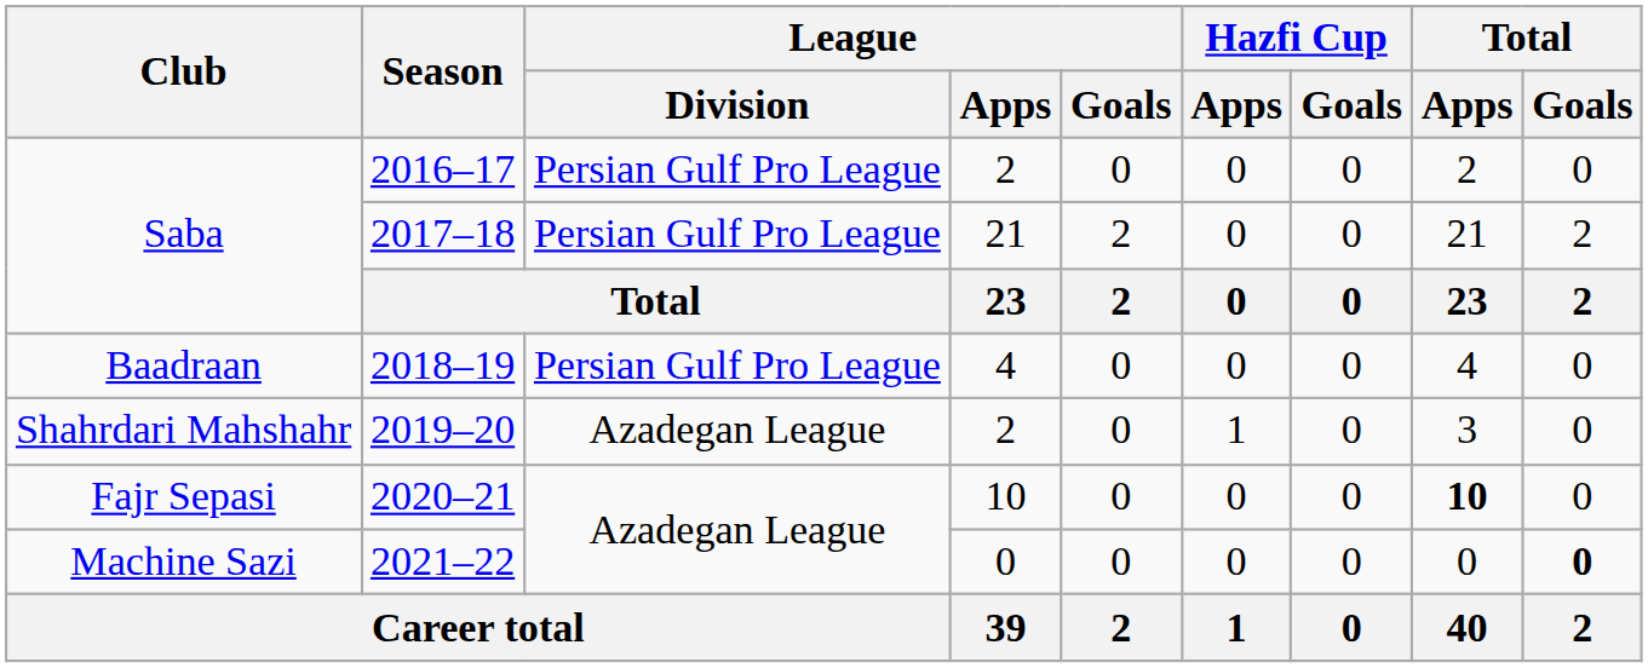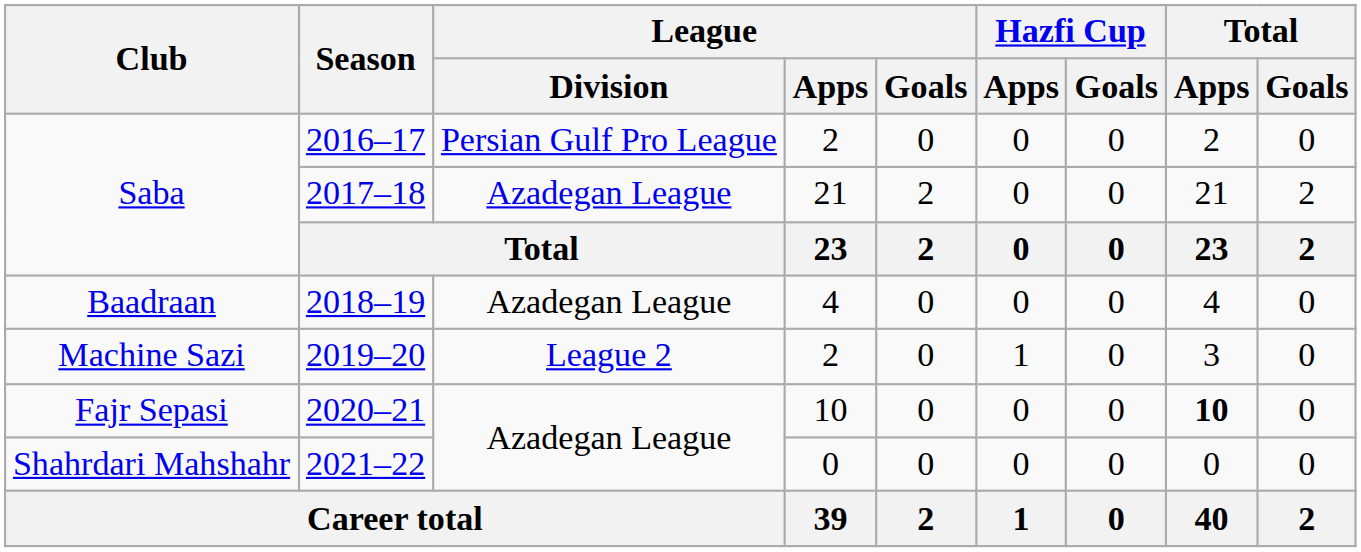2017–18 | League / Division: Persian Gulf Pro League -> Azadegan League
2018–19 | League / Division: Persian Gulf Pro League -> Azadegan League
2019–20 | Club: Shahrdari Mahshahr -> Machine Sazi
2019–20 | League / Division: Azadegan League -> League 2
2021–22 | Club: Machine Sazi -> Shahrdari Mahshahr
2021–22 | Total / Goals: bold -> normal
